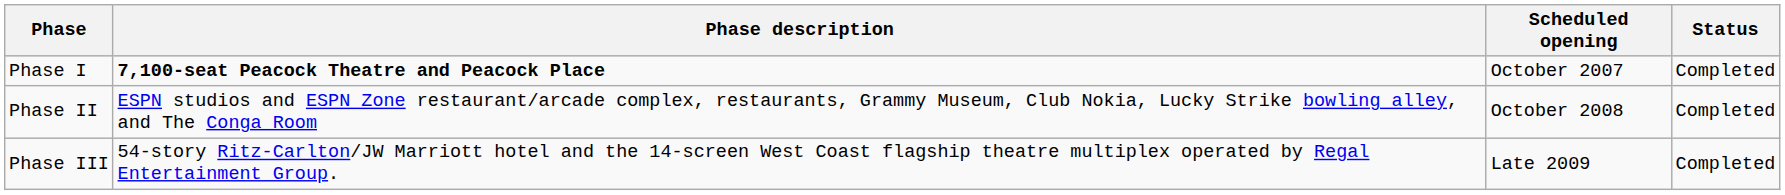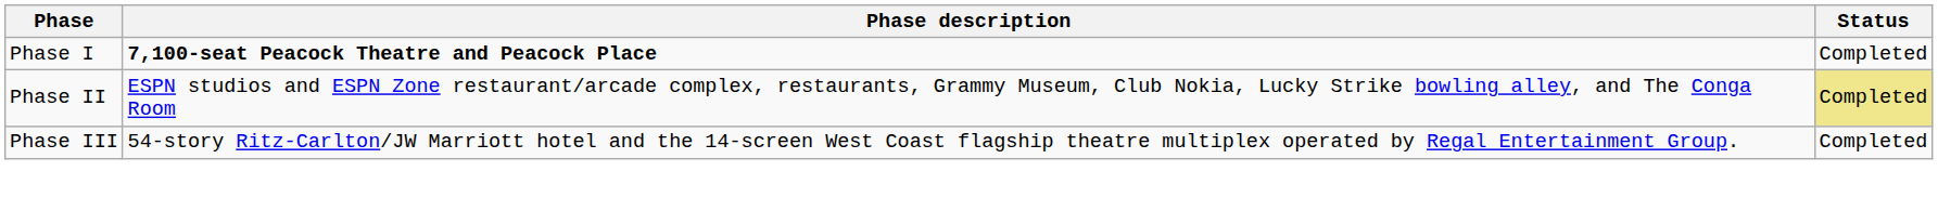- column: Scheduled opening | October 2007 | October 2008 | Late 2009
Phase II | Status: no background -> khaki background
